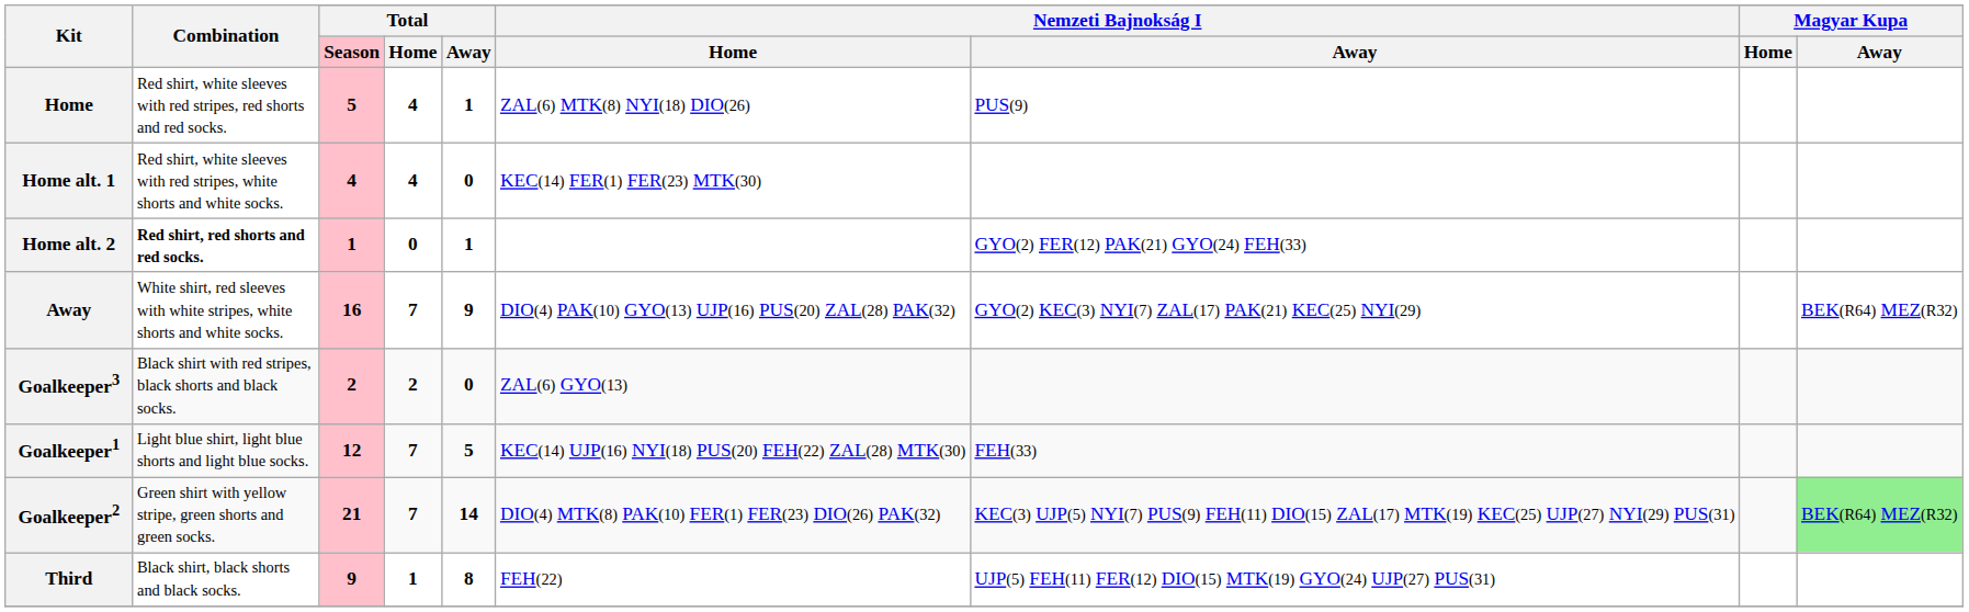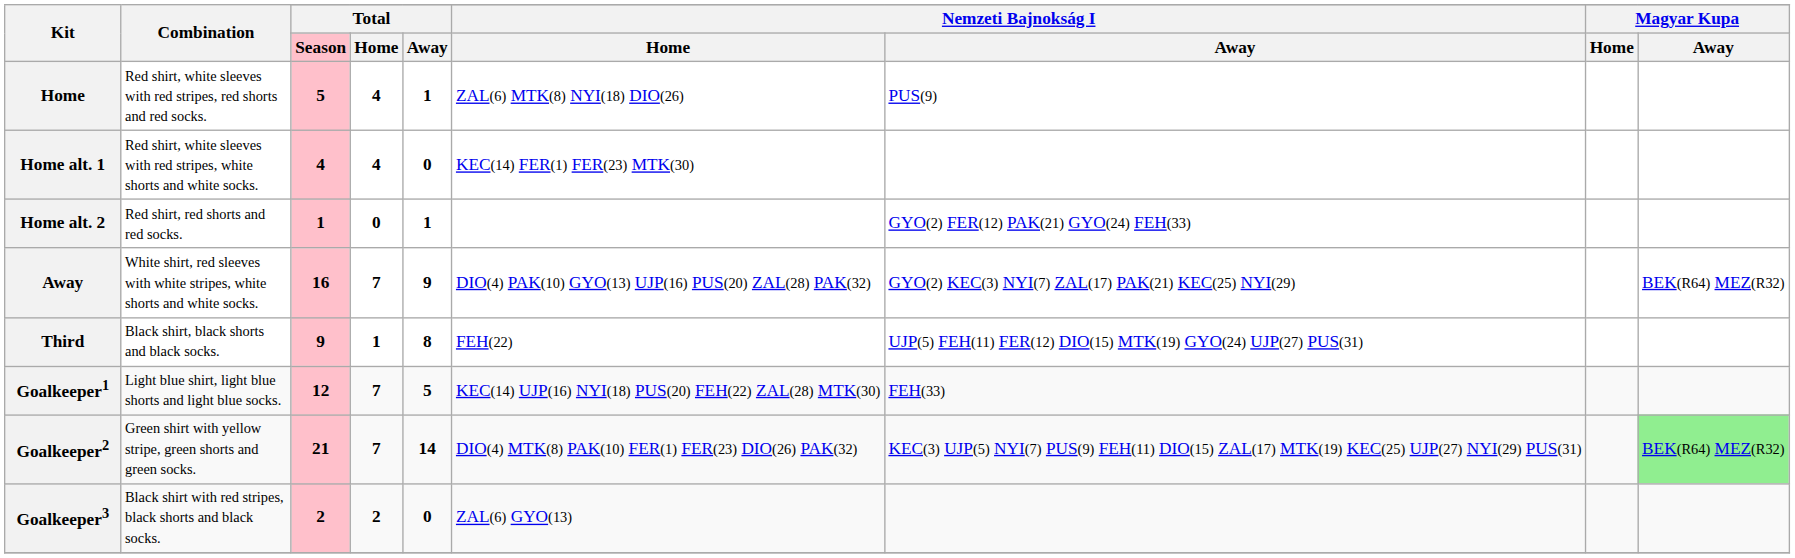Home alt. 2 | Combination: bold -> normal
rows swapped: Third <-> Goalkeeper3
